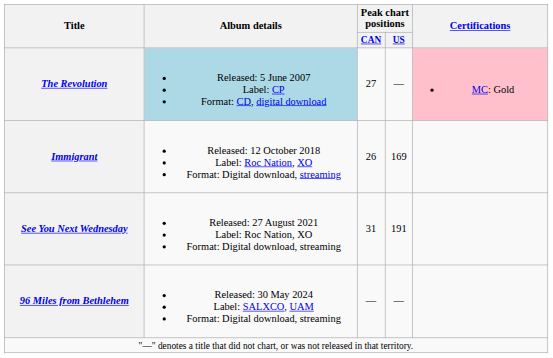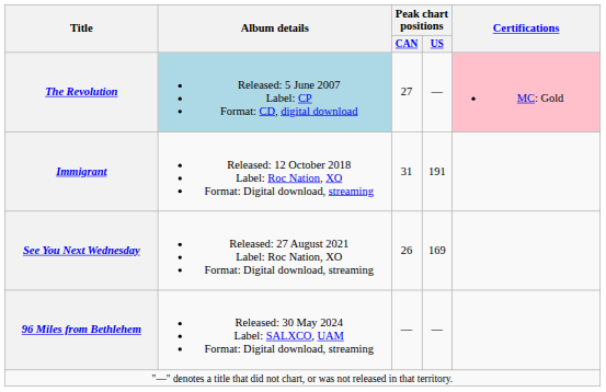Immigrant | Peak chart positions / CAN: 26 -> 31
Immigrant | Peak chart positions / US: 169 -> 191
See You Next Wednesday | Peak chart positions / CAN: 31 -> 26
See You Next Wednesday | Peak chart positions / US: 191 -> 169
